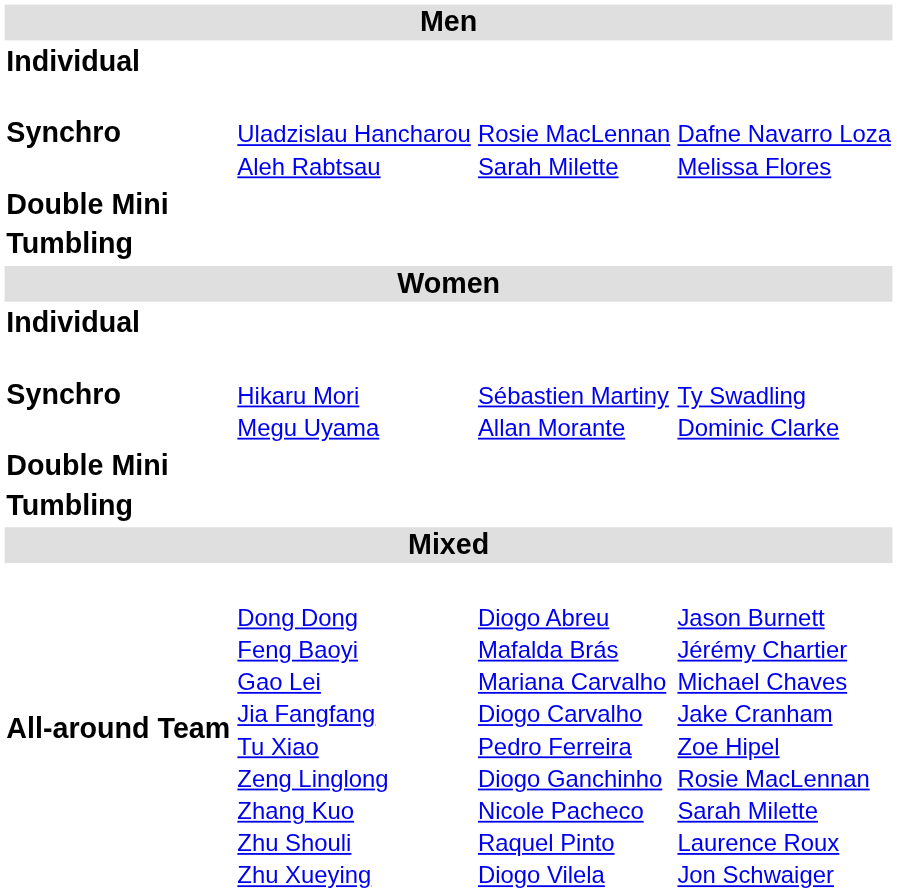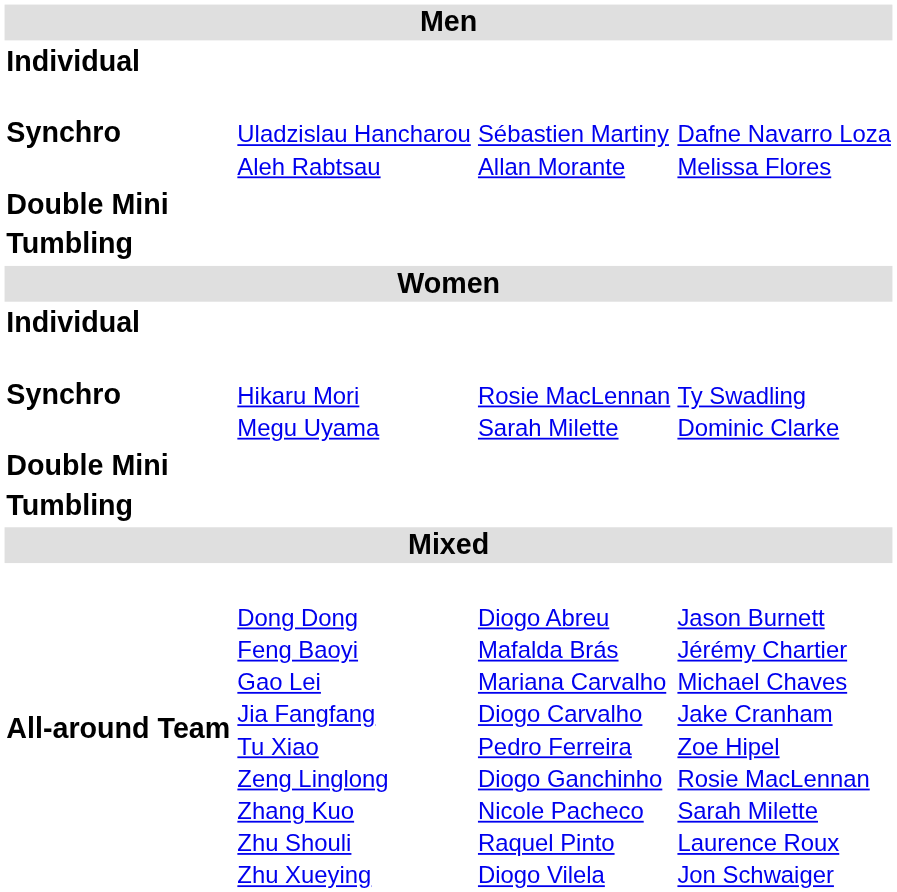Synchro / Uladzislau Hancharou Aleh Rabtsau | column 3: Rosie MacLennan Sarah Milette -> Sébastien Martiny Allan Morante
Synchro / Hikaru Mori Megu Uyama | column 3: Sébastien Martiny Allan Morante -> Rosie MacLennan Sarah Milette
